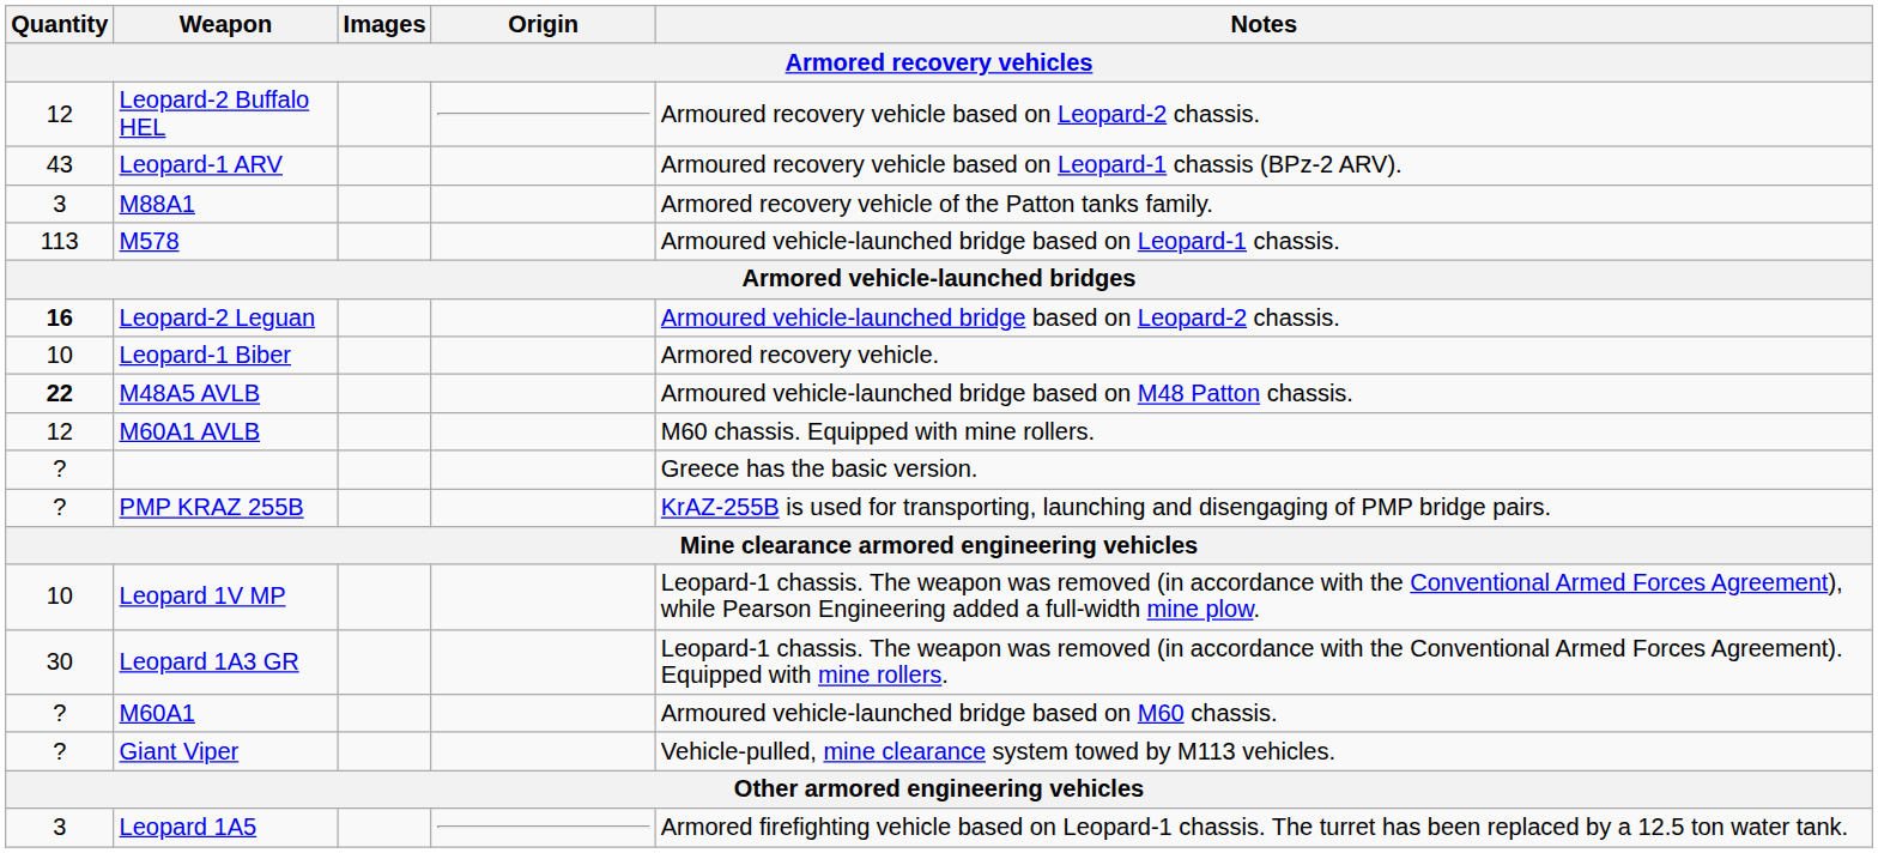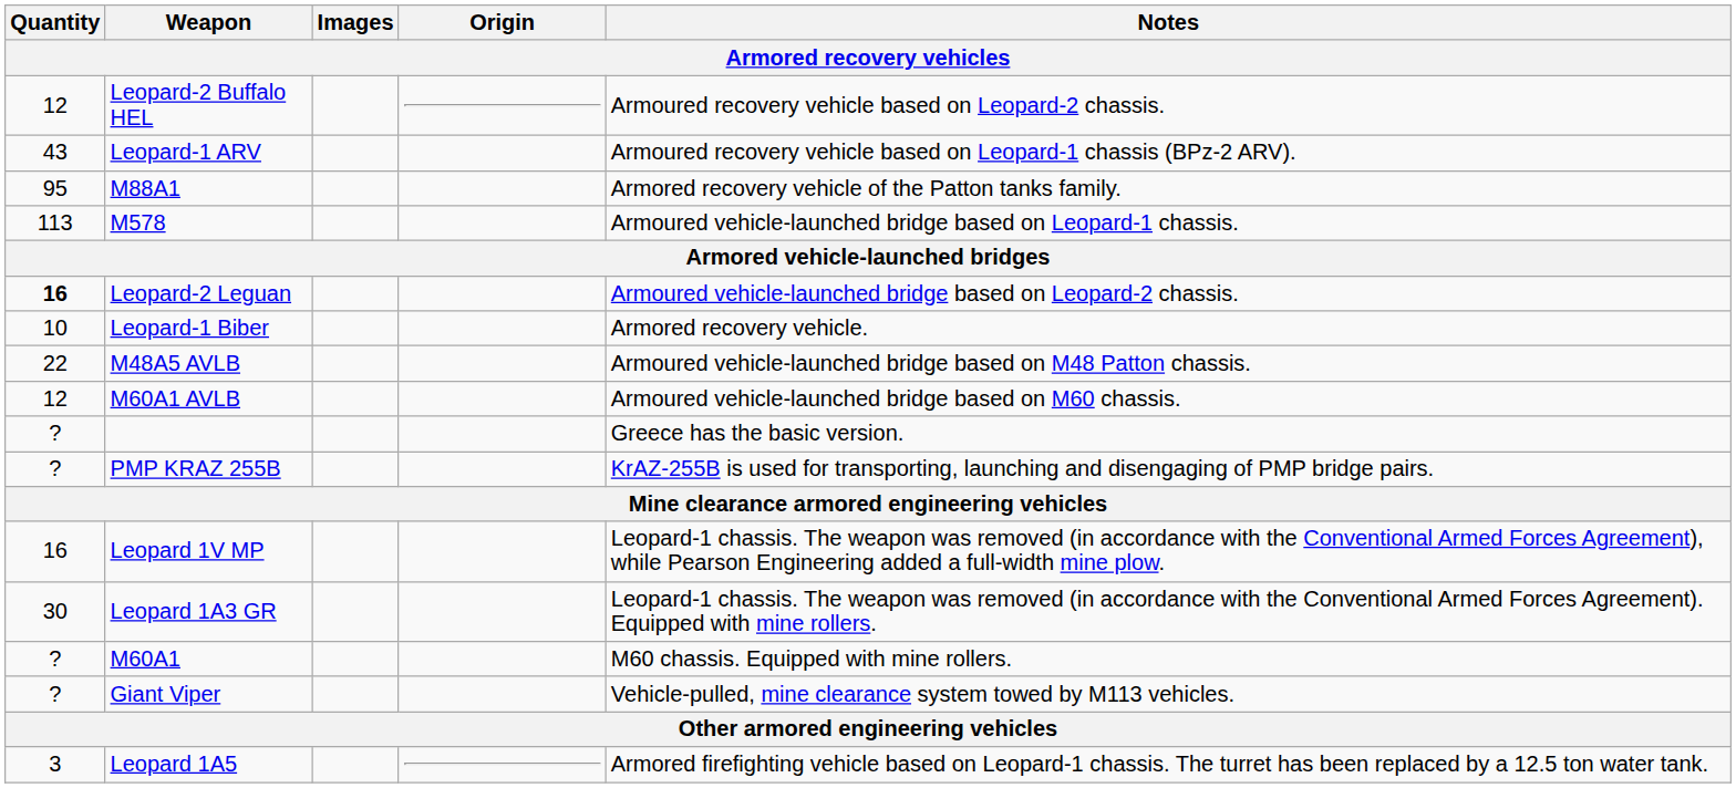M88A1 | Quantity: 3 -> 95
M48A5 AVLB | Quantity: bold -> normal
M60A1 AVLB | Notes: M60 chassis. Equipped with mine rollers. -> Armoured vehicle-launched bridge based on M60 chassis.
Leopard 1V MP | Quantity: 10 -> 16
Μ60Α1 | Notes: Armoured vehicle-launched bridge based on M60 chassis. -> M60 chassis. Equipped with mine rollers.
